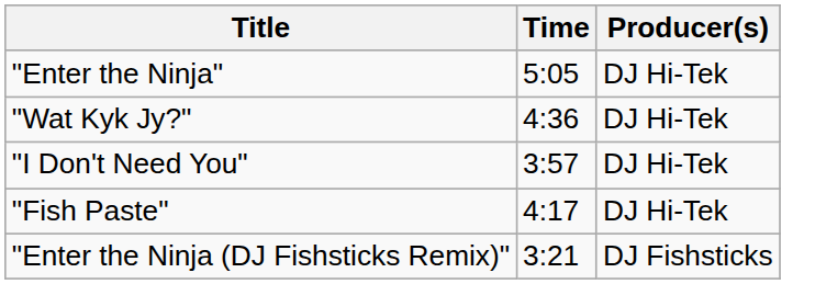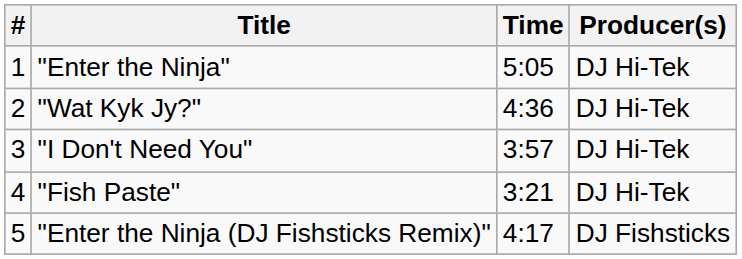+ column: # | 1 | 2 | 3 | 4 | 5
"Fish Paste" | Time: 4:17 -> 3:21
"Enter the Ninja (DJ Fishsticks Remix)" | Time: 3:21 -> 4:17
